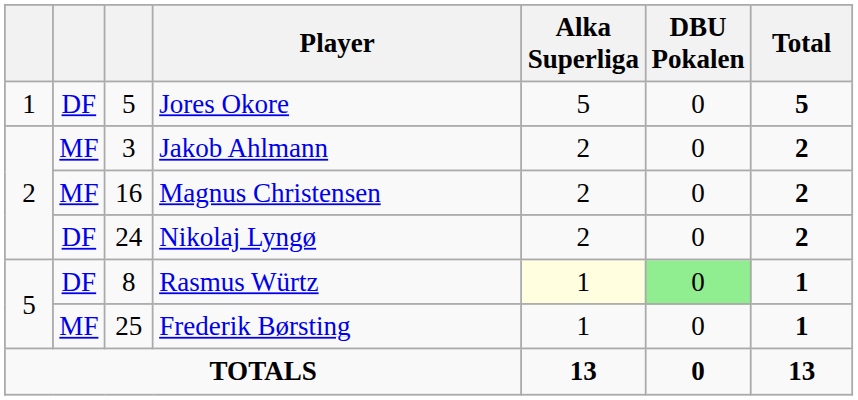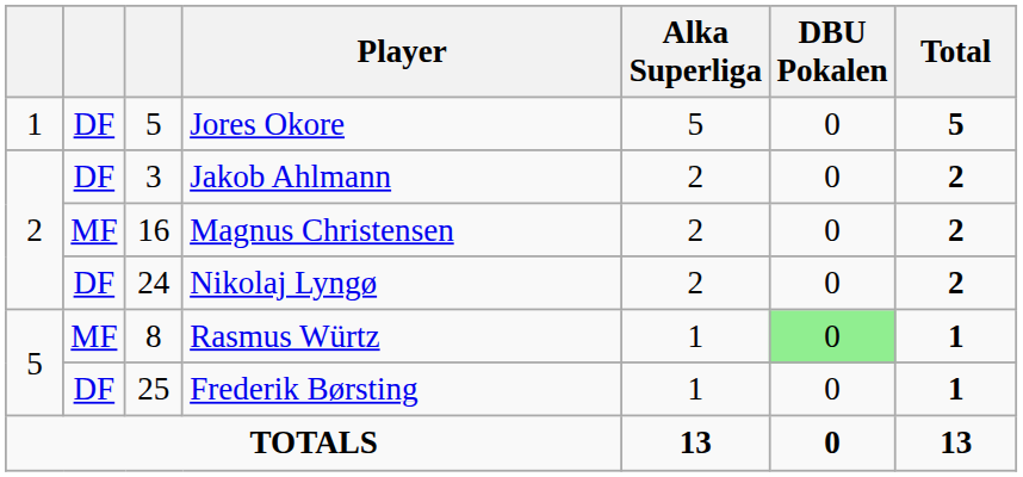Jakob Ahlmann | column 2: MF -> DF
Rasmus Würtz | column 2: DF -> MF
Rasmus Würtz | Alka Superliga: lightyellow background -> no background
Frederik Børsting | column 2: MF -> DF
